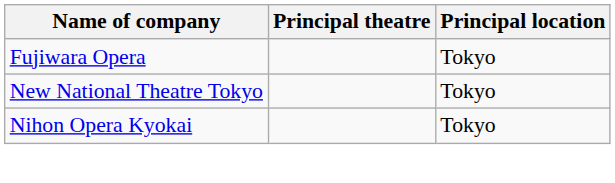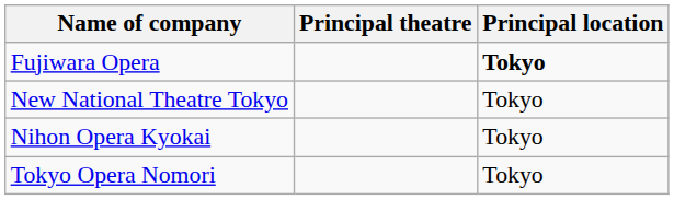Fujiwara Opera | Principal location: normal -> bold
+ row: Tokyo Opera Nomori | Tokyo
